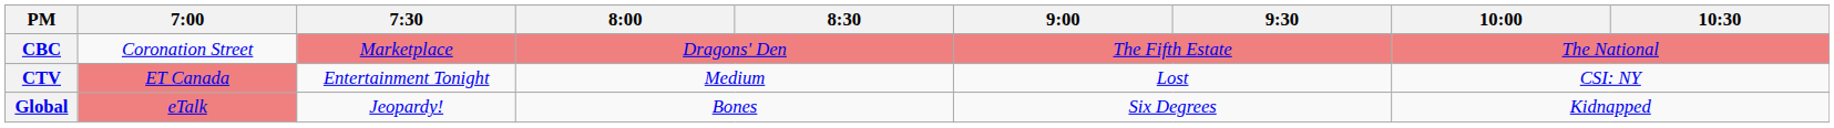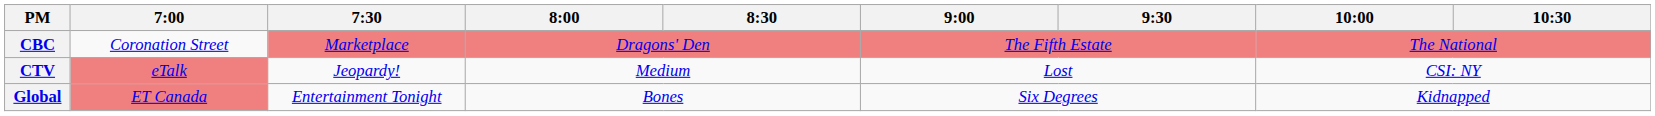CTV | 7:00: ET Canada -> eTalk
CTV | 7:30: Entertainment Tonight -> Jeopardy!
Global | 7:00: eTalk -> ET Canada
Global | 7:30: Jeopardy! -> Entertainment Tonight
